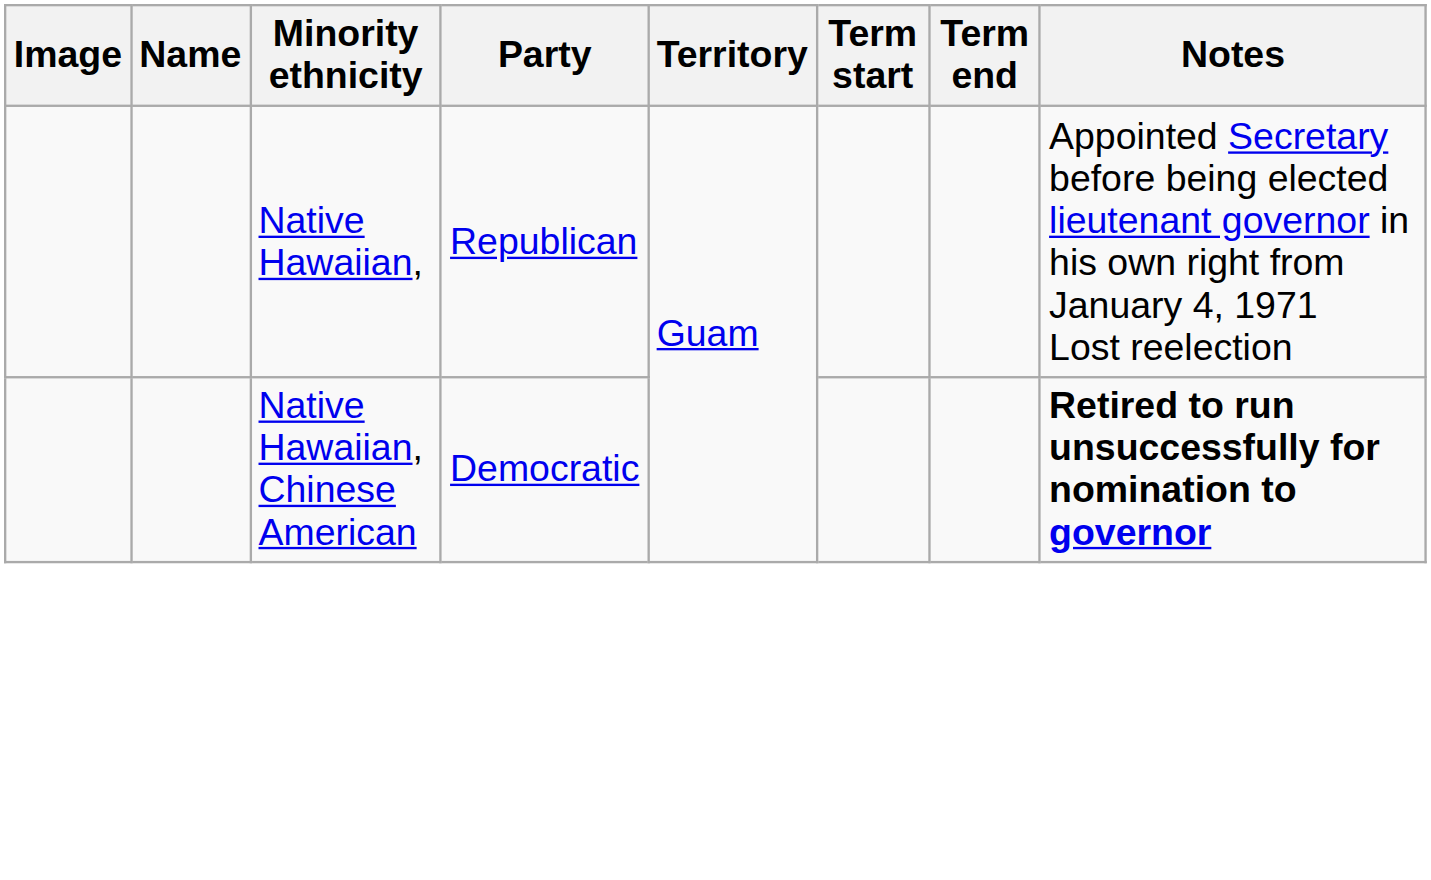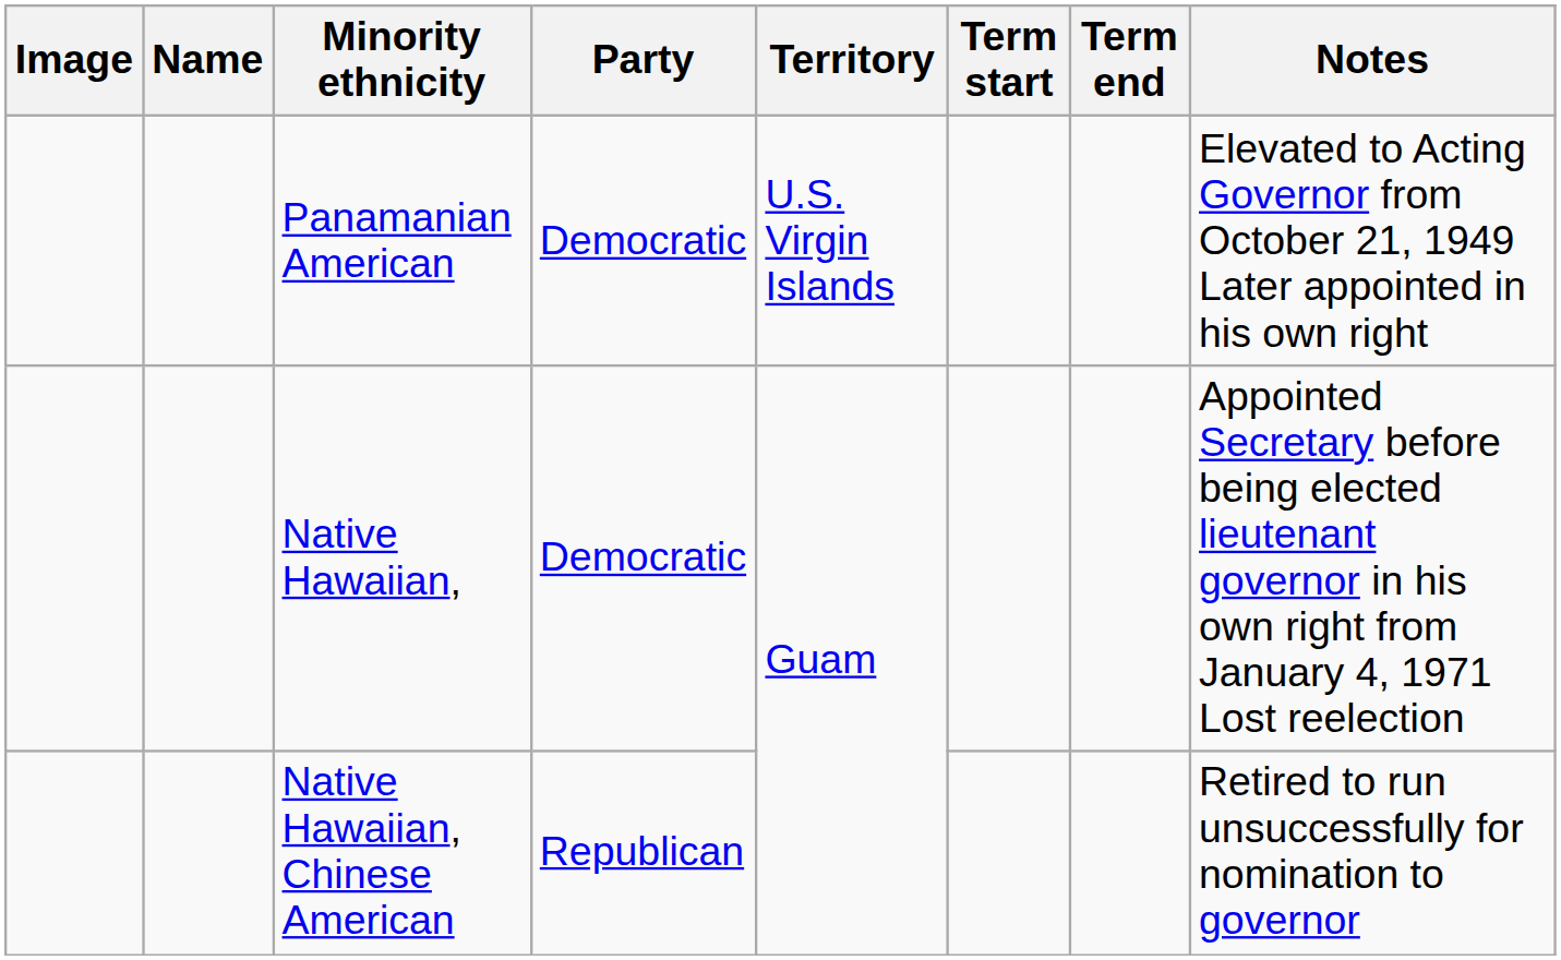+ row: Panamanian American | Democratic | U.S. Virgin Islands | Elevated to Acting Governor from October 21, 1949 Later appointed in his own right
Native Hawaiian, | Party: Republican -> Democratic
Native Hawaiian, Chinese American | Party: Democratic -> Republican
Native Hawaiian, Chinese American | Notes: bold -> normal
